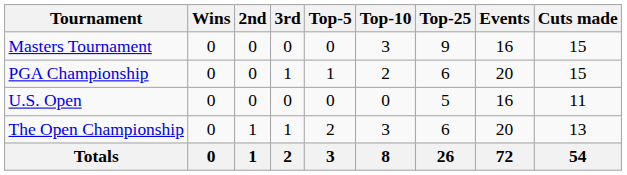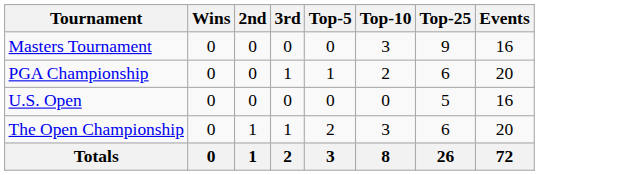- column: Cuts made | 15 | 15 | 11 | 13 | 54
